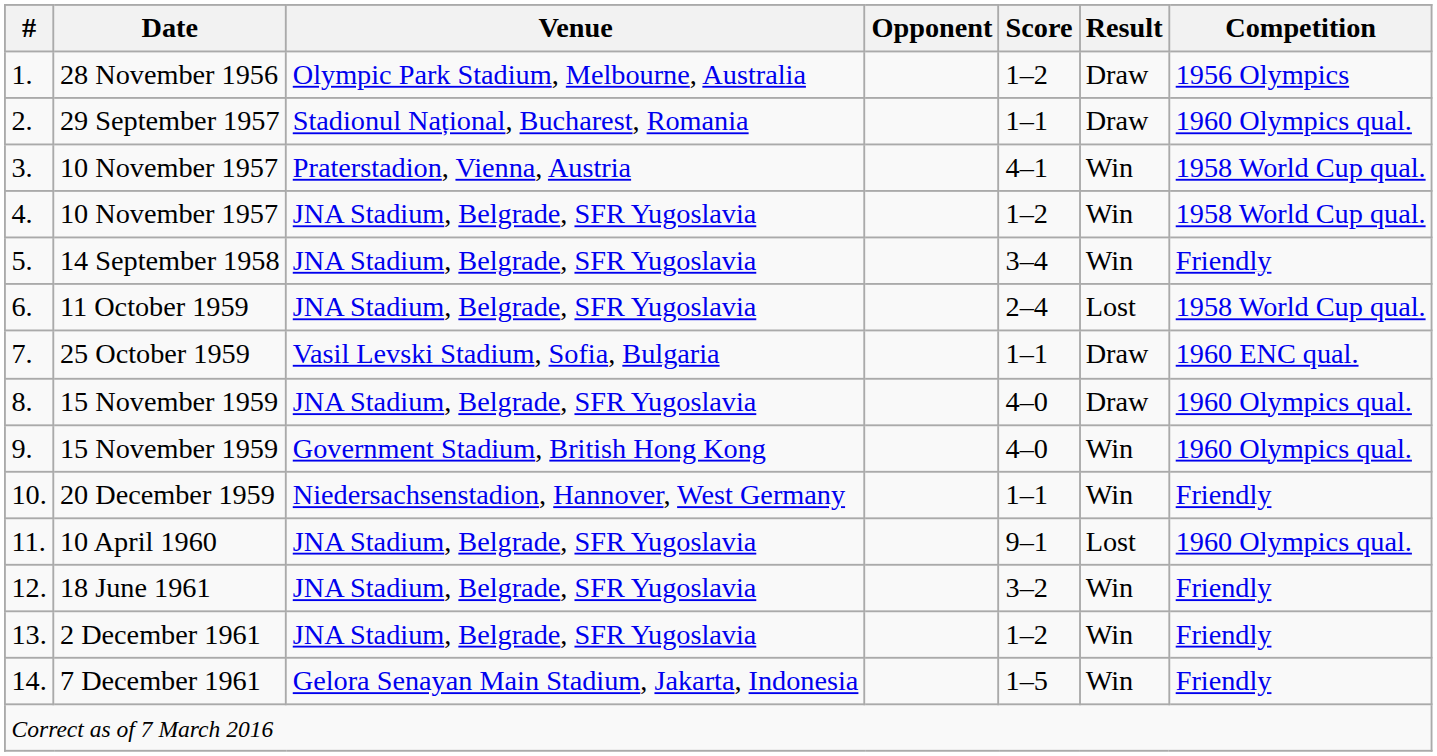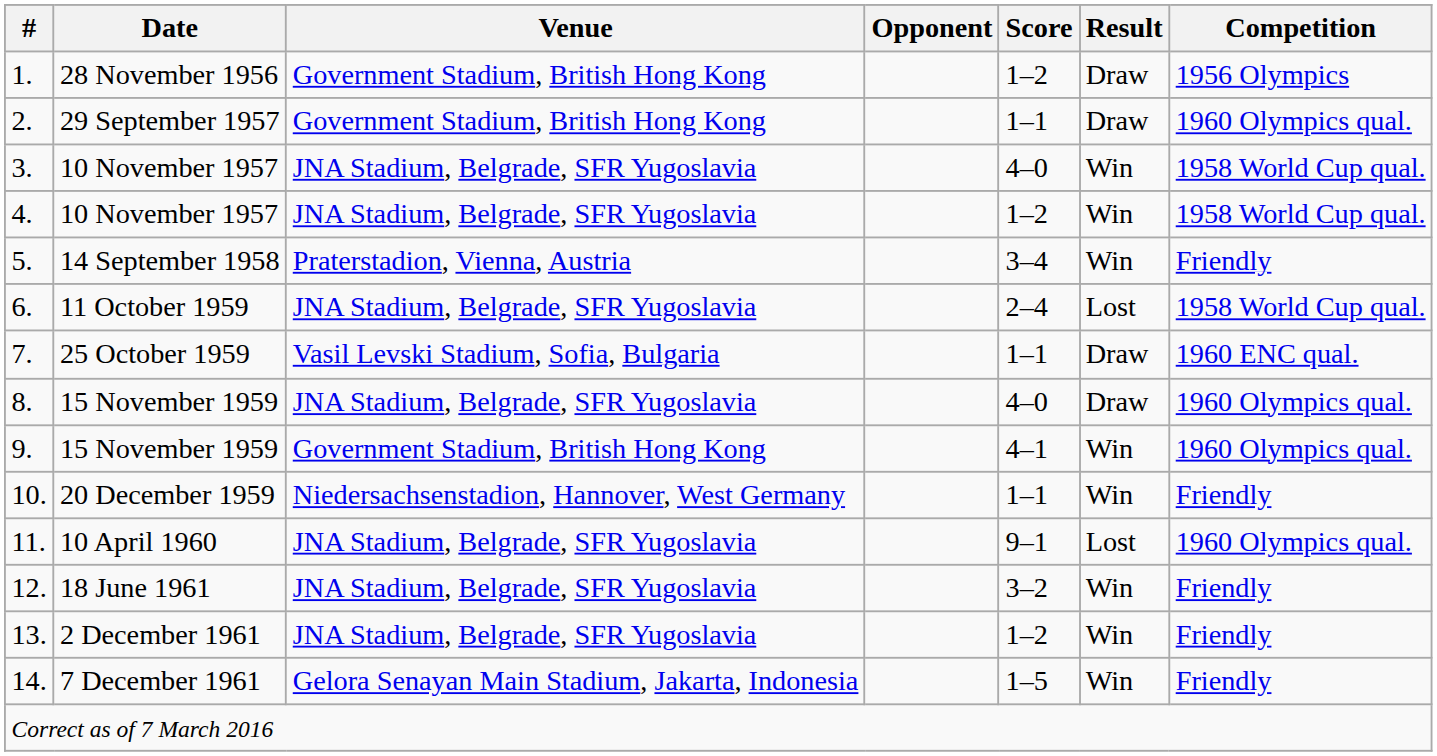1. | Venue: Olympic Park Stadium, Melbourne, Australia -> Government Stadium, British Hong Kong
2. | Venue: Stadionul Național, Bucharest, Romania -> Government Stadium, British Hong Kong
3. | Venue: Praterstadion, Vienna, Austria -> JNA Stadium, Belgrade, SFR Yugoslavia
3. | Score: 4–1 -> 4–0
5. | Venue: JNA Stadium, Belgrade, SFR Yugoslavia -> Praterstadion, Vienna, Austria
9. | Score: 4–0 -> 4–1
